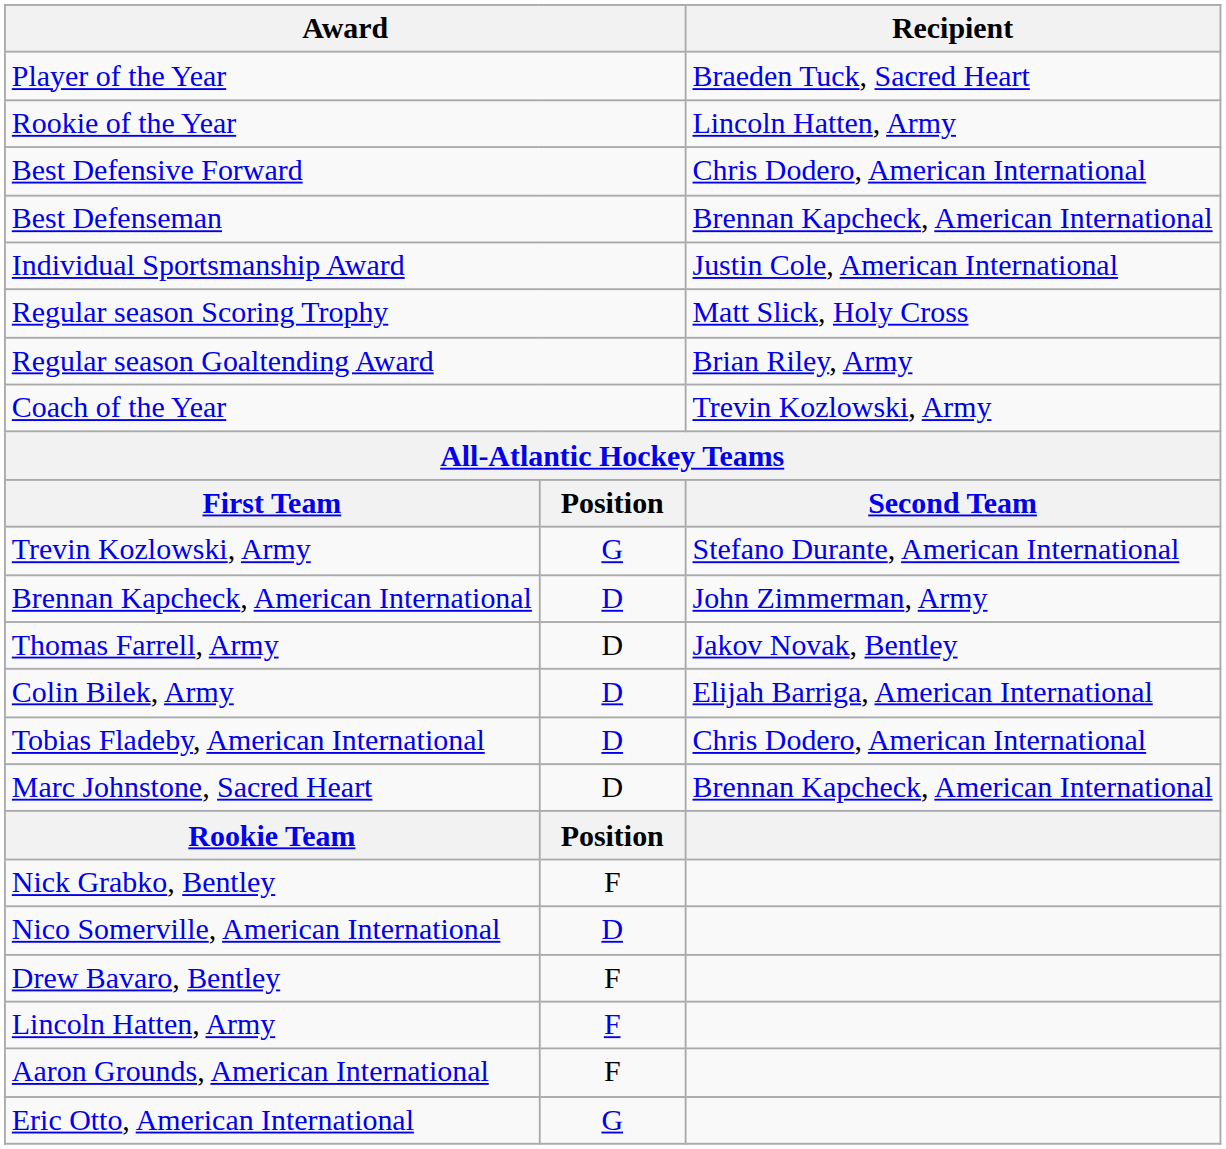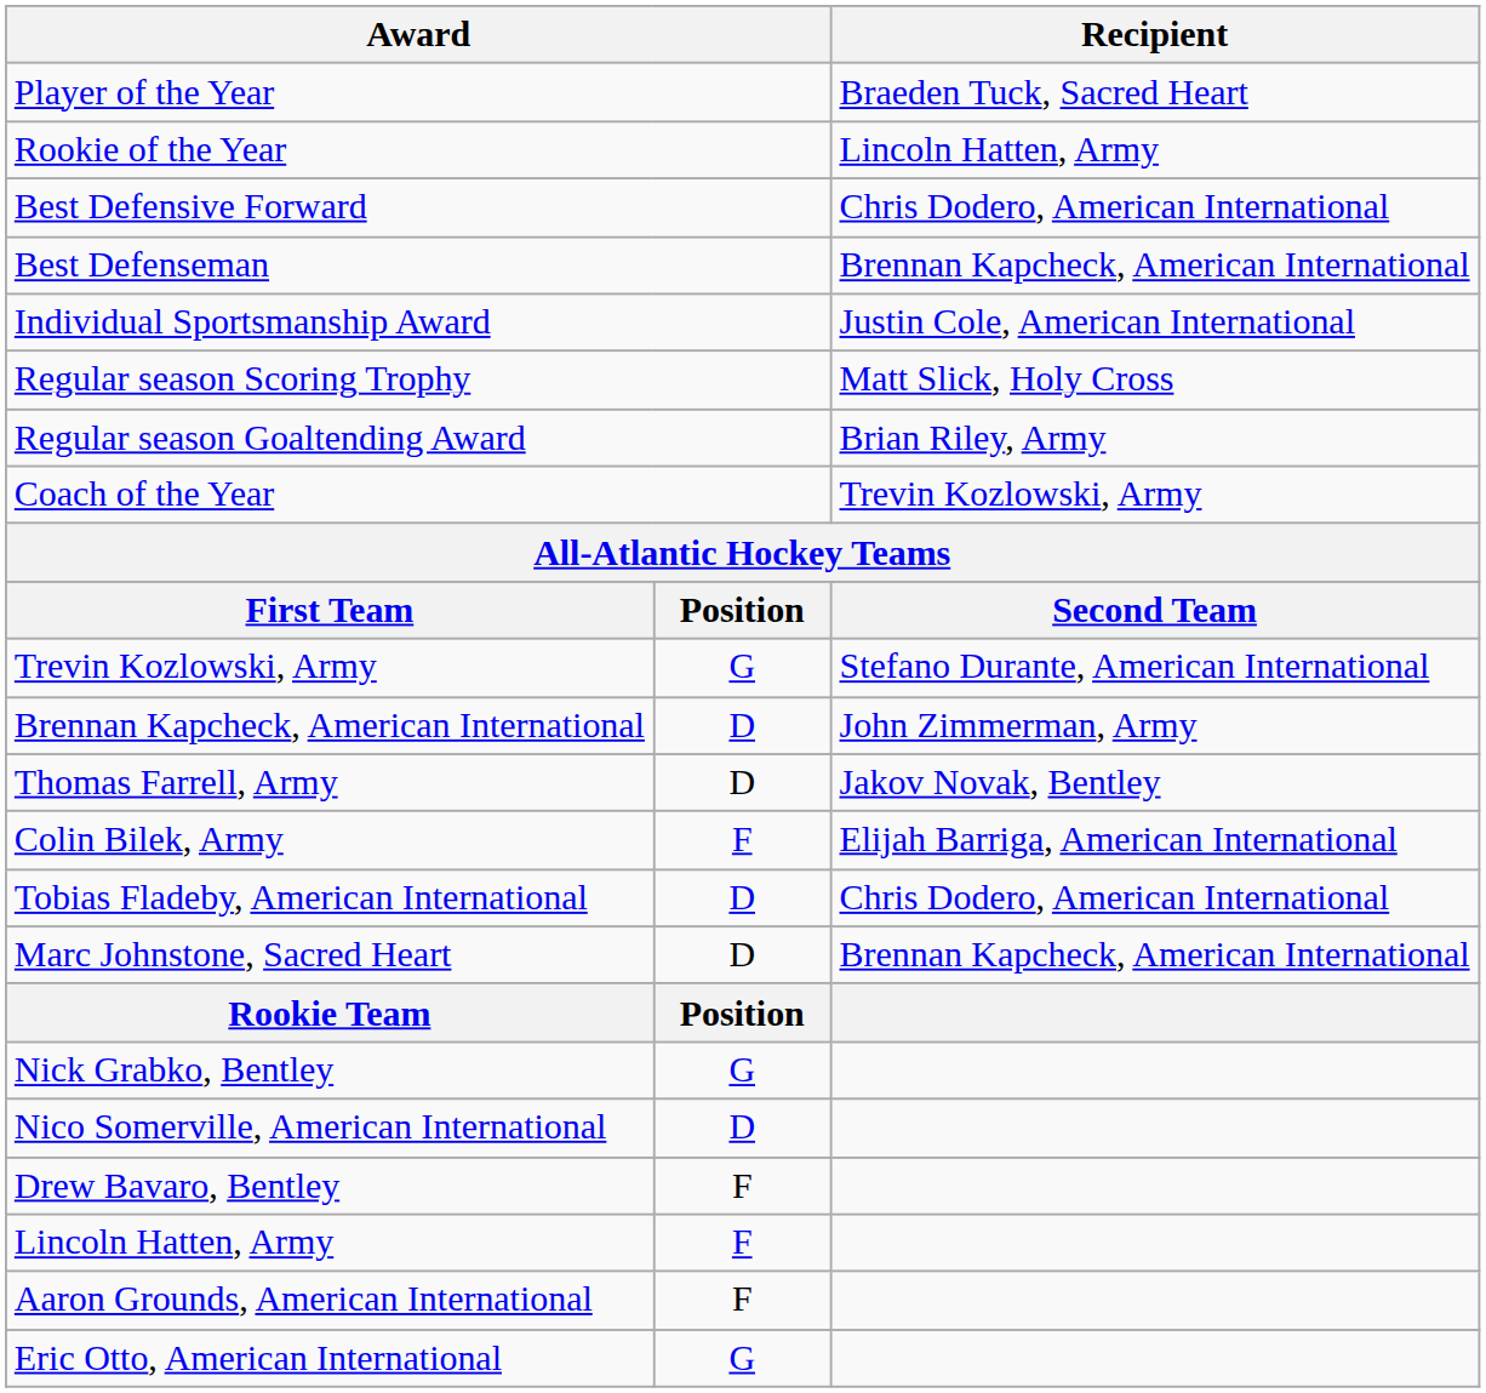Colin Bilek, Army | column 2: D -> F
Nick Grabko, Bentley | column 2: F -> G
